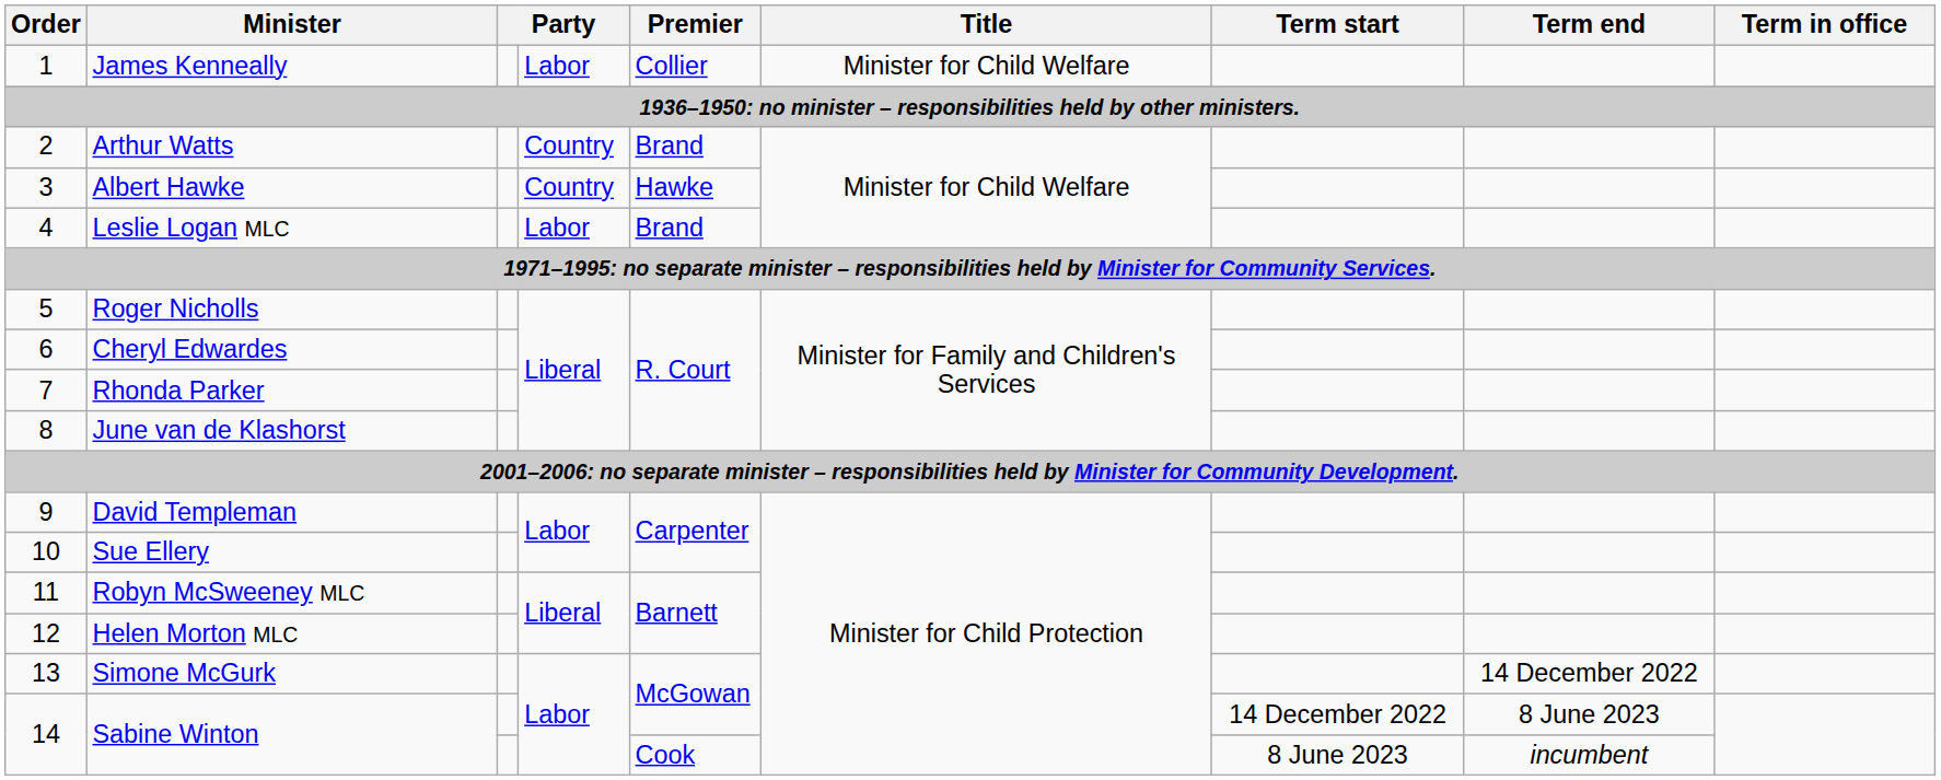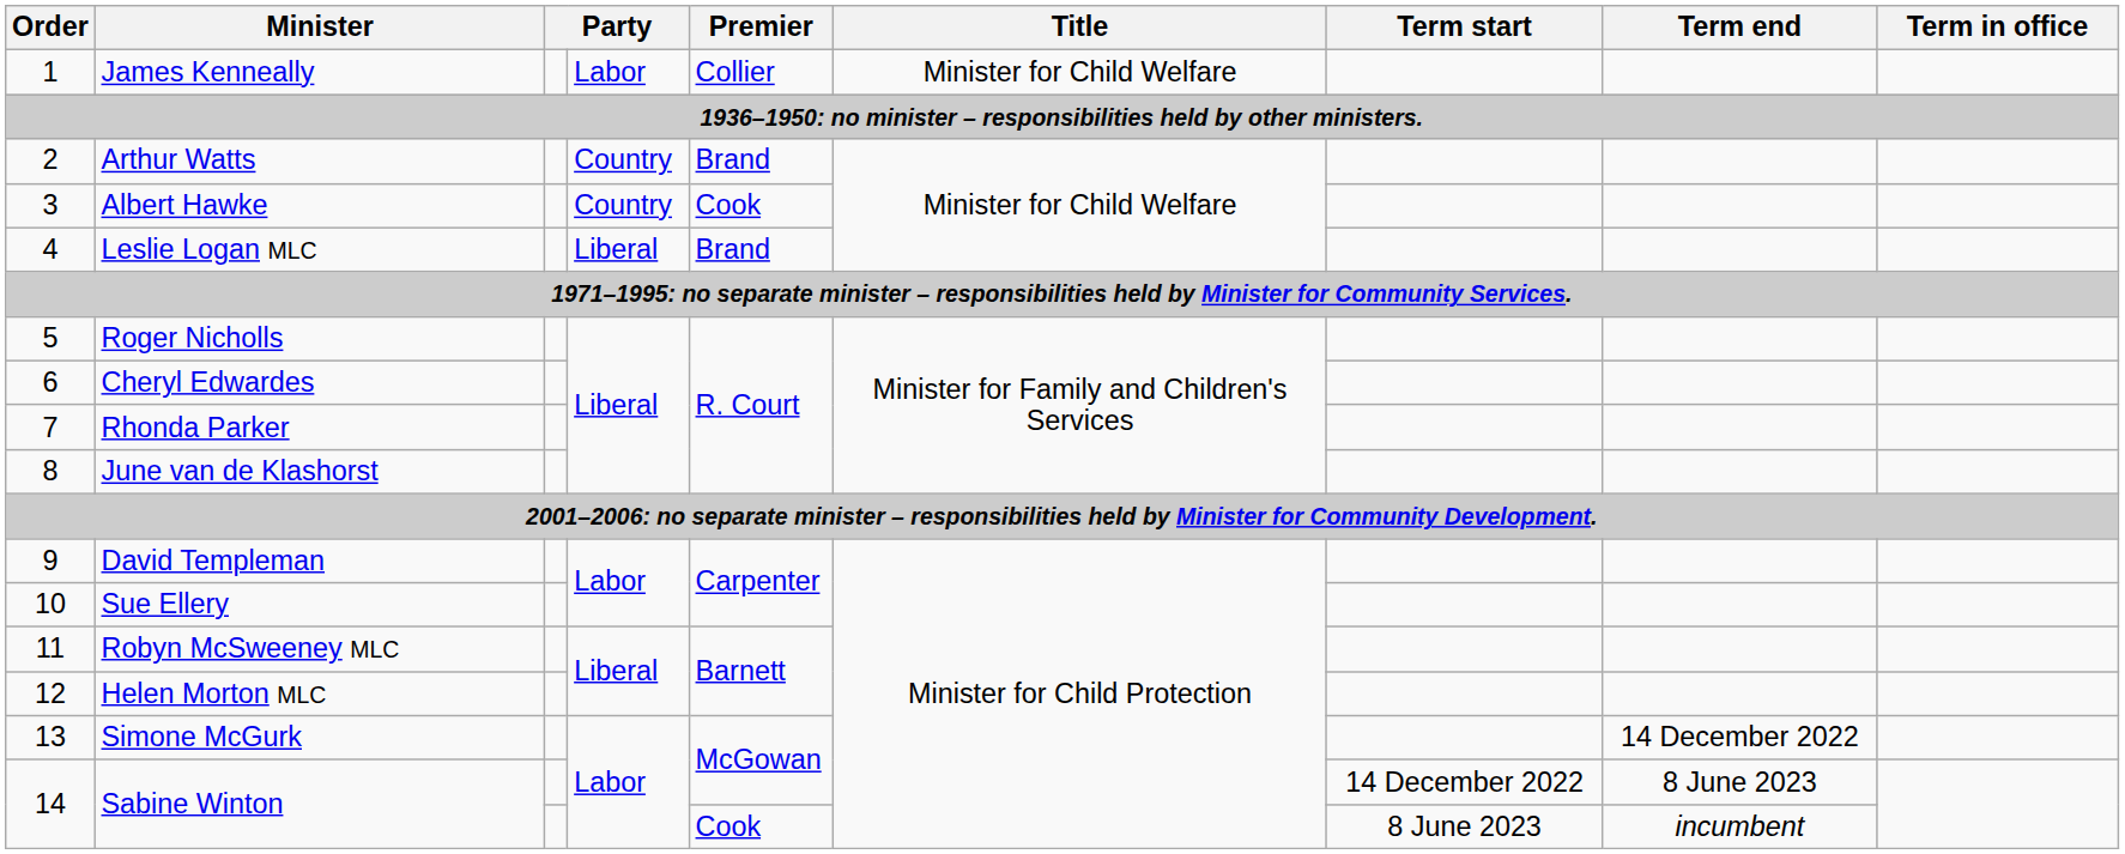Albert Hawke | Premier: Hawke -> Cook
Leslie Logan MLC | column 4: Labor -> Liberal
